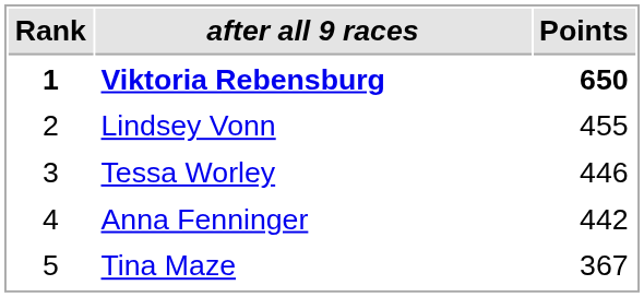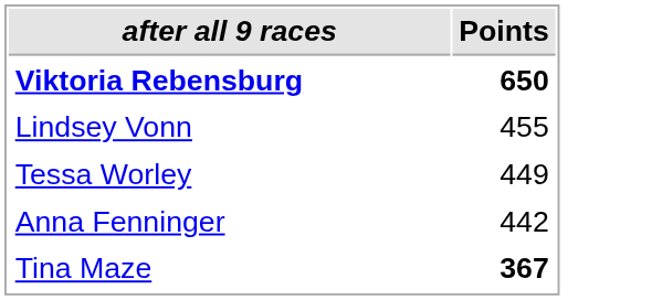- column: Rank | 1 | 2 | 3 | 4 | 5
Tessa Worley | Points: 446 -> 449
Tina Maze | Points: normal -> bold
